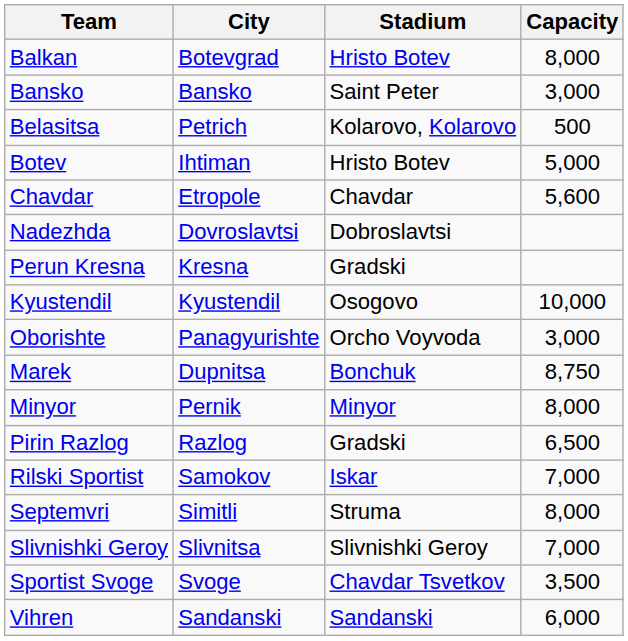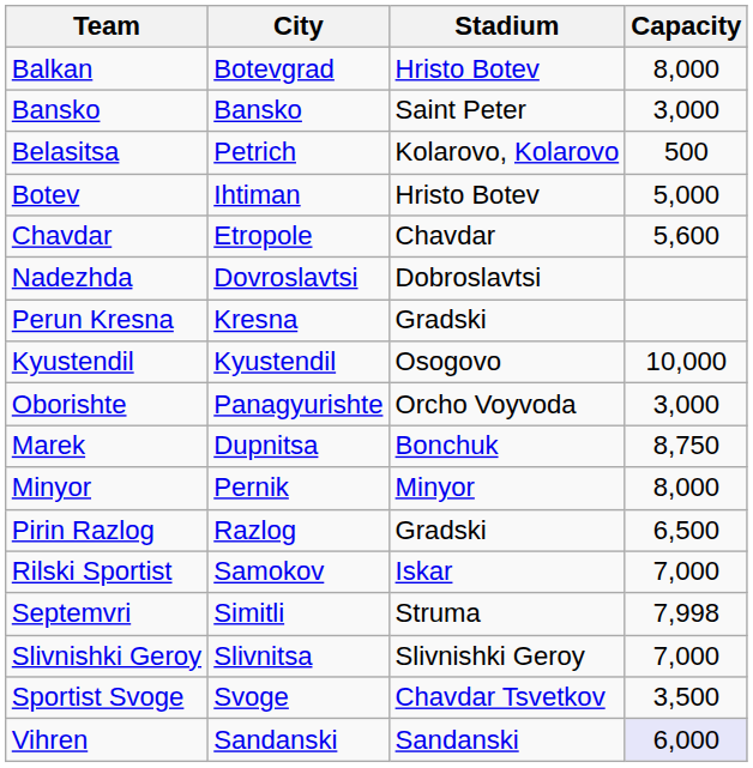Septemvri | Capacity: 8,000 -> 7,998
Vihren | Capacity: no background -> lavender background
